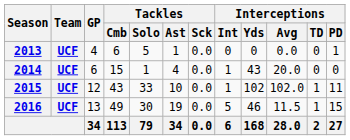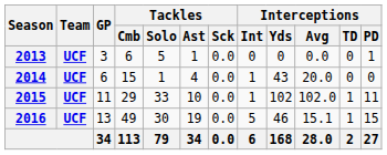2013 | GP: 4 -> 3
2015 | GP: 12 -> 11
2015 | Tackles / Cmb: 43 -> 29
2016 | Interceptions / Avg: 11.5 -> 15.1
